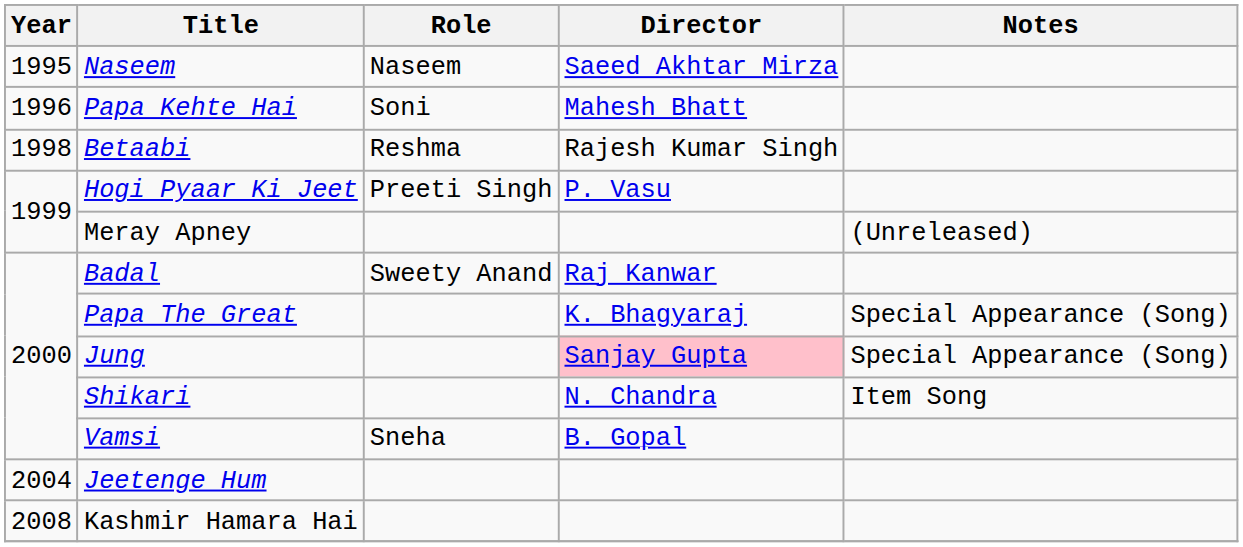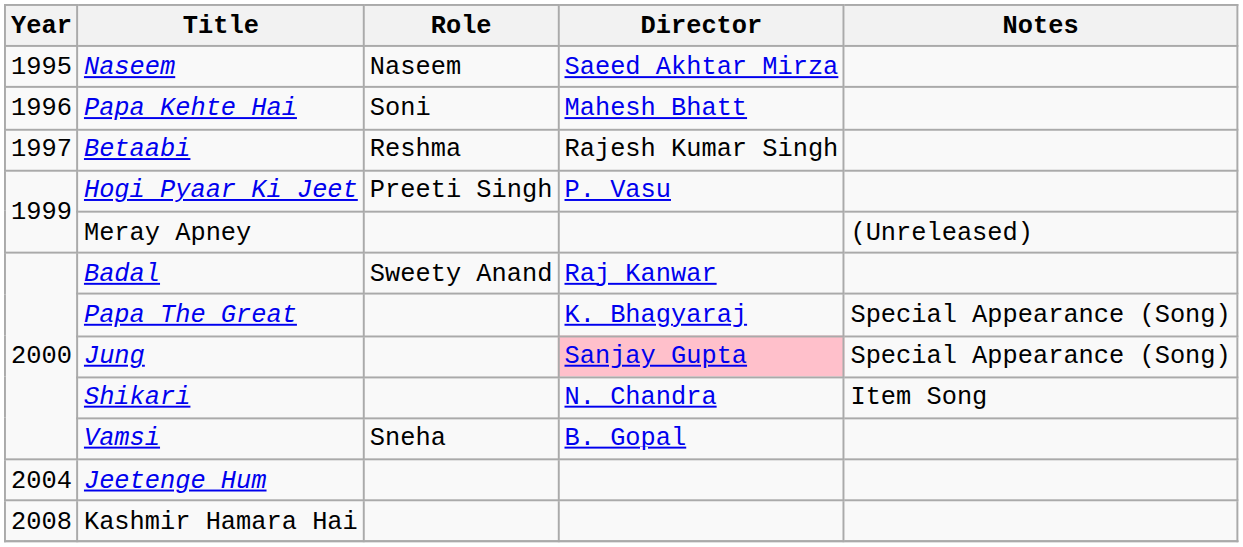Betaabi | Year: 1998 -> 1997
